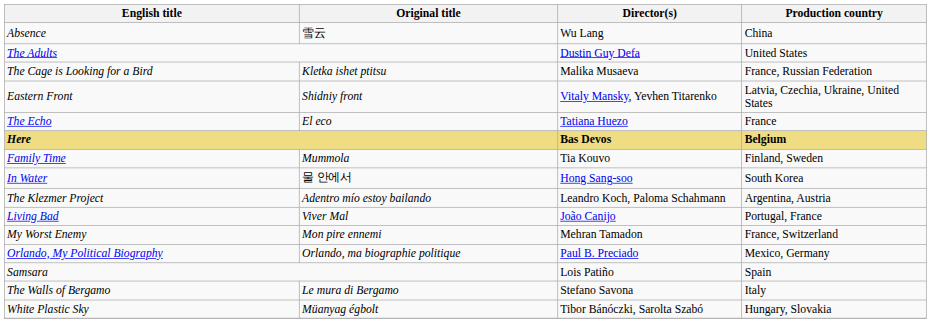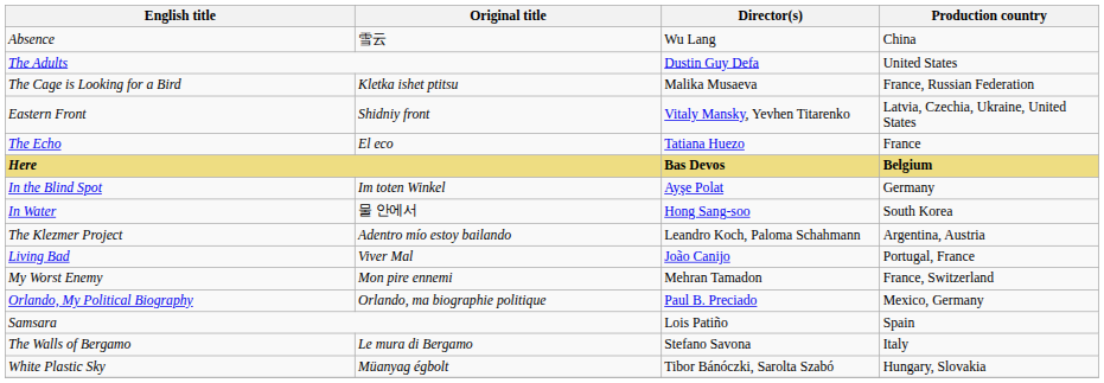- row: Family Time | Mummola | Tia Kouvo | Finland, Sweden
+ row: In the Blind Spot | Im toten Winkel | Ayşe Polat | Germany
